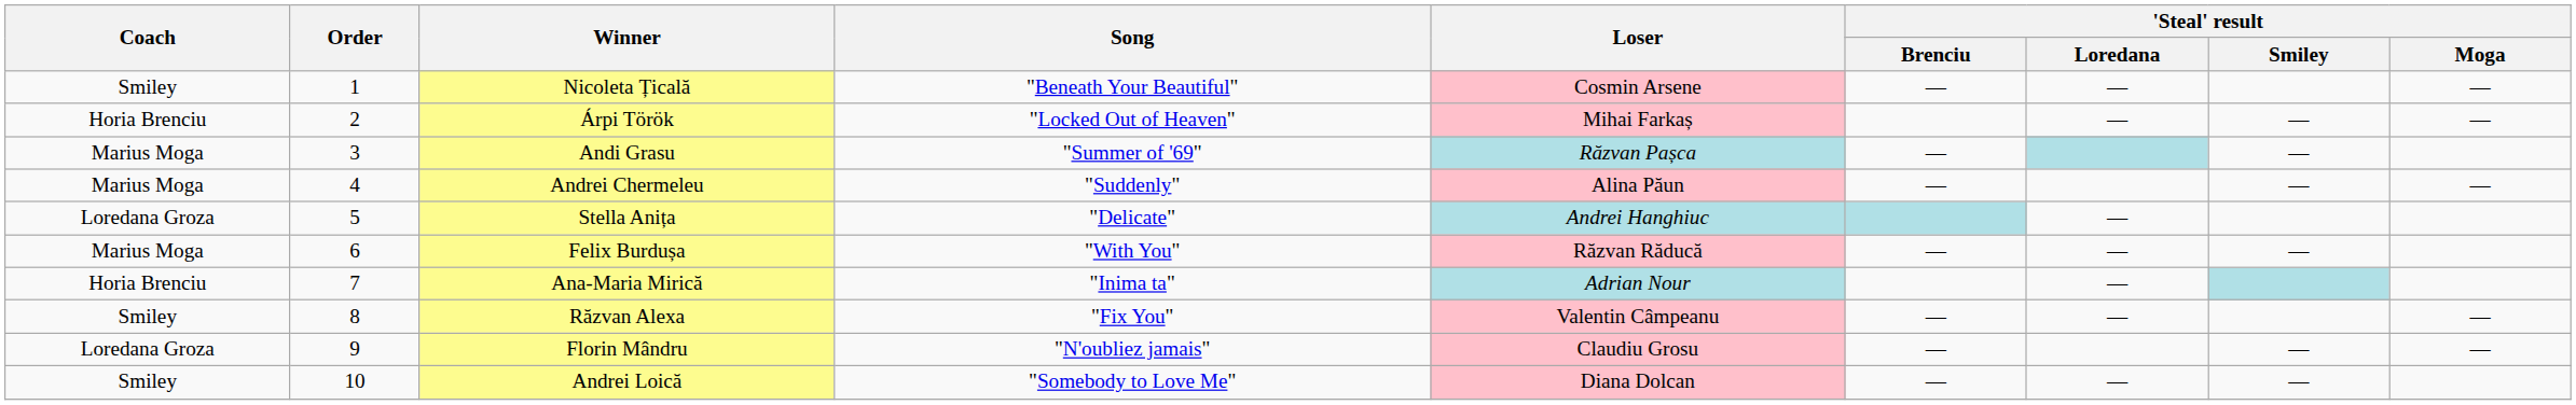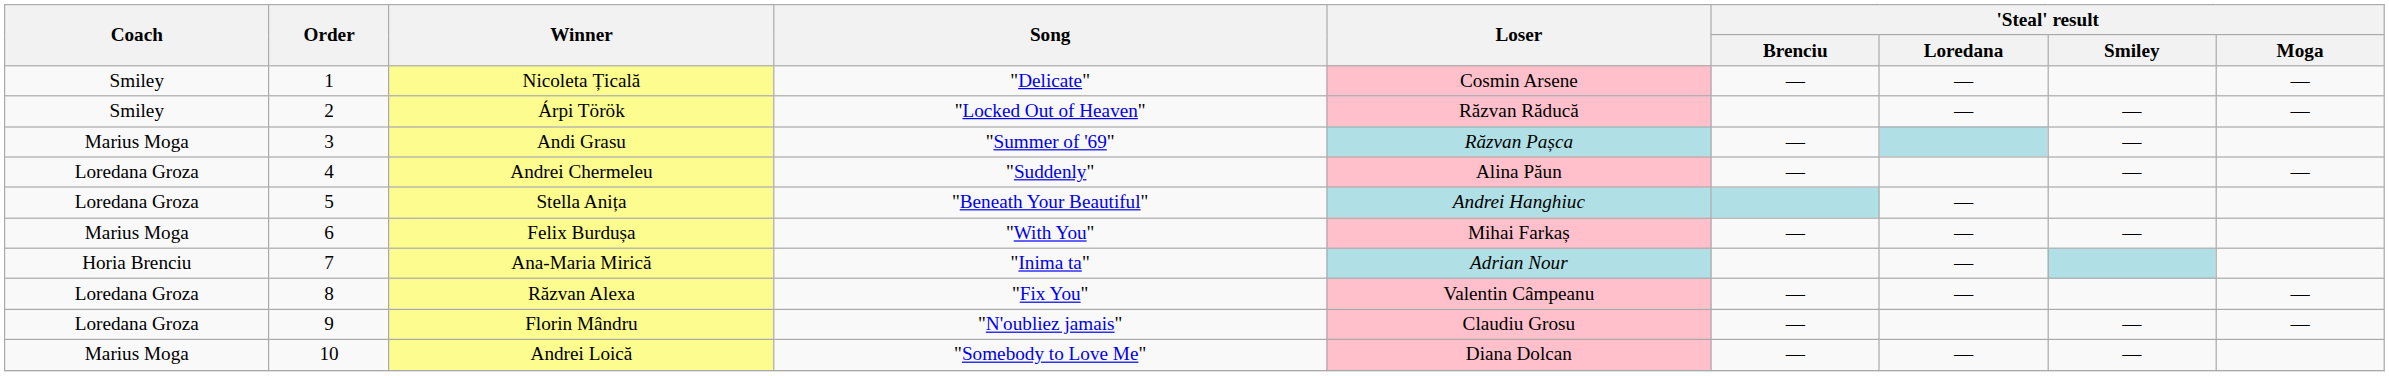Nicoleta Țicală | Song: "Beneath Your Beautiful" -> "Delicate"
Árpi Török | Coach: Horia Brenciu -> Smiley
Árpi Török | Loser: Mihai Farkaș -> Răzvan Răducă
Andrei Chermeleu | Coach: Marius Moga -> Loredana Groza
Stella Anița | Song: "Delicate" -> "Beneath Your Beautiful"
Felix Burdușa | Loser: Răzvan Răducă -> Mihai Farkaș
Răzvan Alexa | Coach: Smiley -> Loredana Groza
Andrei Loică | Coach: Smiley -> Marius Moga
